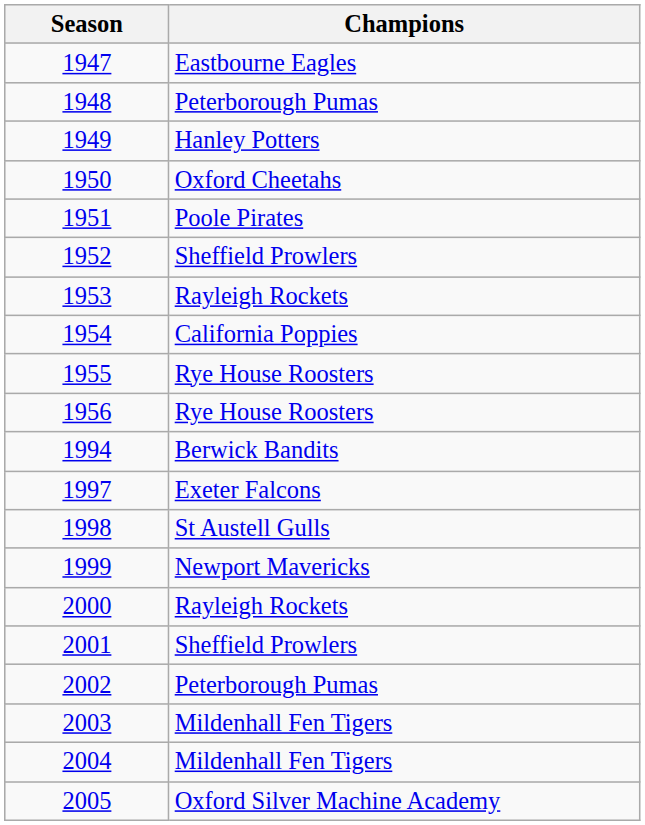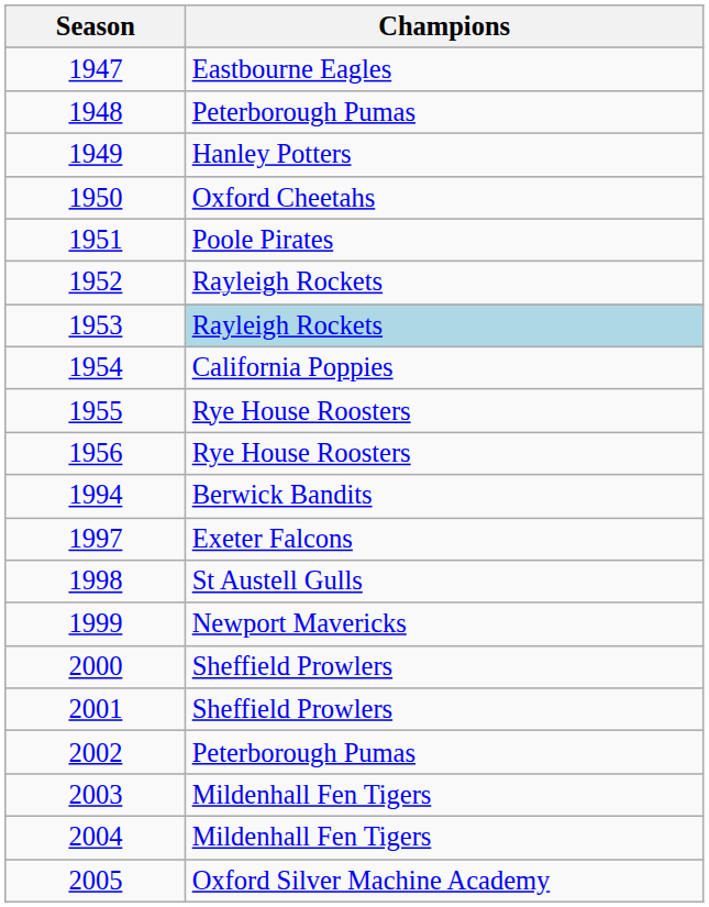1952 | Champions: Sheffield Prowlers -> Rayleigh Rockets
1953 | Champions: no background -> lightblue background
2000 | Champions: Rayleigh Rockets -> Sheffield Prowlers
